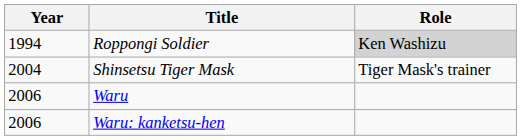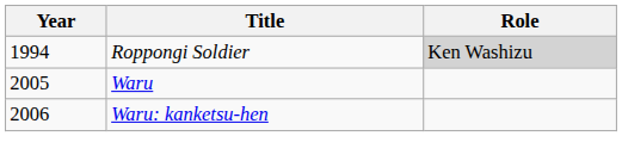- row: 2004 | Shinsetsu Tiger Mask | Tiger Mask's trainer
Waru | Year: 2006 -> 2005
